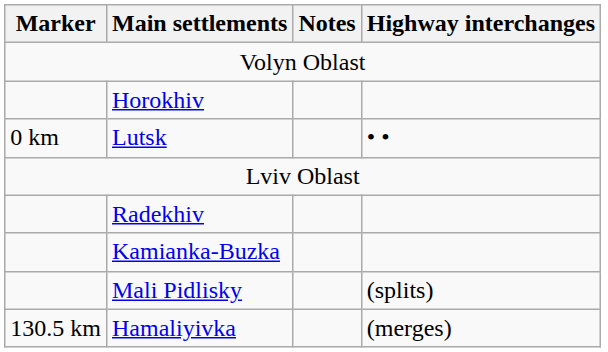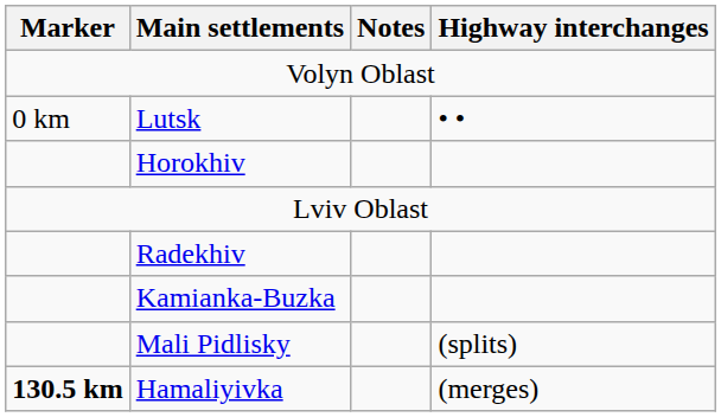rows swapped: Lutsk <-> Horokhiv
Hamaliyivka | Marker: normal -> bold
